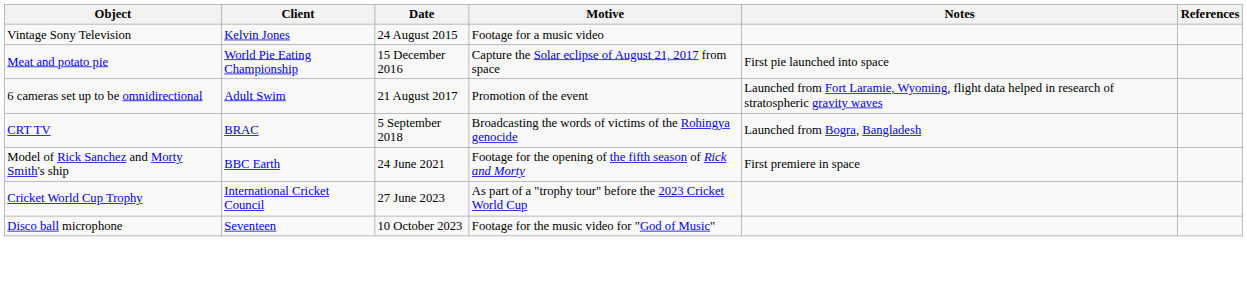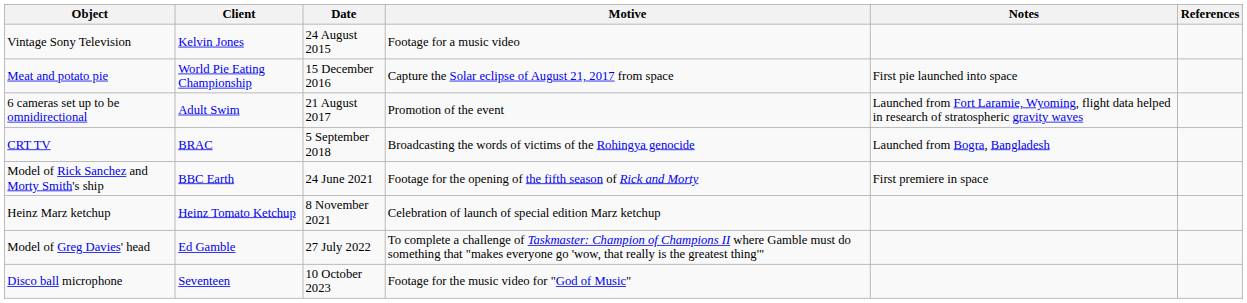+ row: Heinz Marz ketchup | Heinz Tomato Ketchup | 8 November 2021 | Celebration of launch of special edition Marz ketchup
+ row: Model of Greg Davies' head | Ed Gamble | 27 July 2022 | To complete a challenge of Taskmaster: Champion of Champions II where Gamble must do something that "makes everyone go 'wow, that really is the greatest thing'"
- row: Cricket World Cup Trophy | International Cricket Council | 27 June 2023 | As part of a "trophy tour" before the 2023 Cricket World Cup
